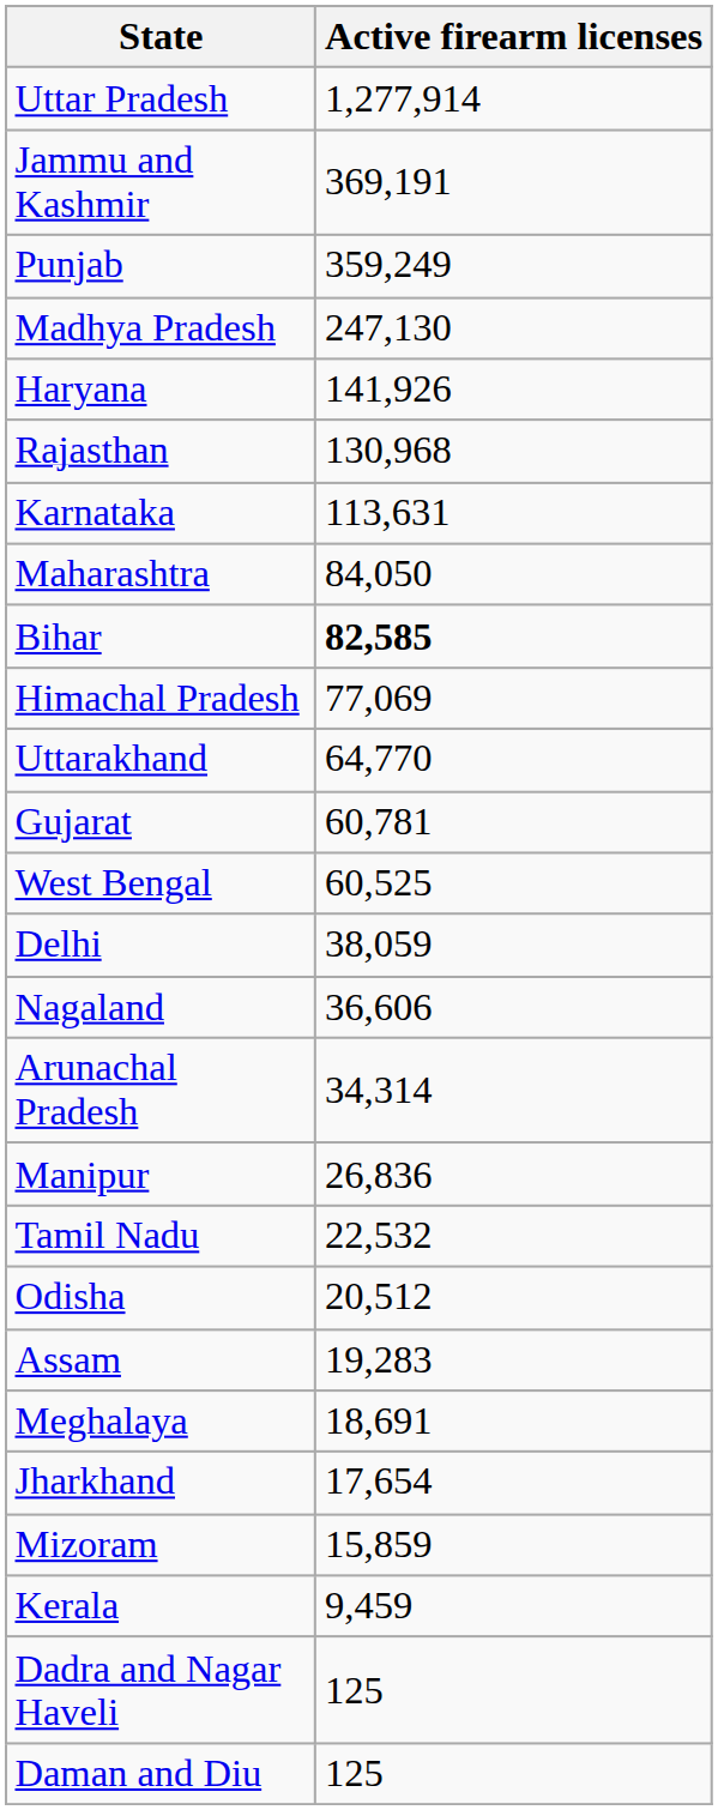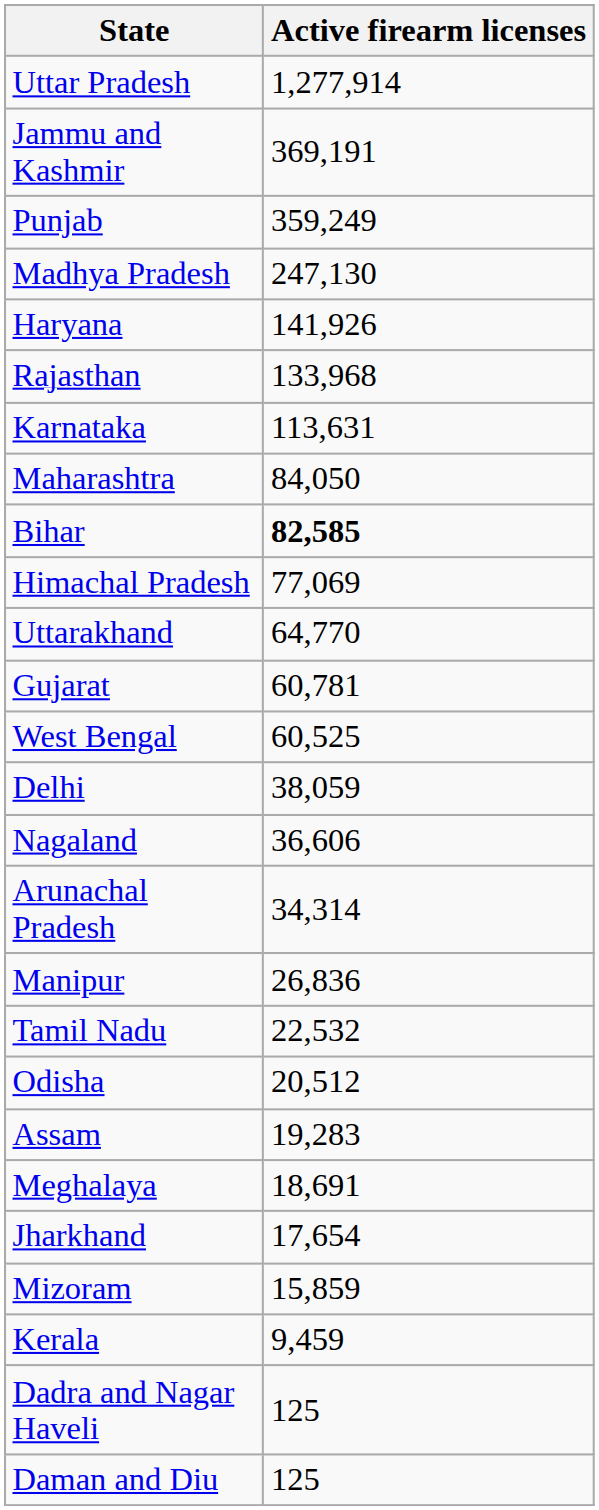Rajasthan | Active firearm licenses: 130,968 -> 133,968
